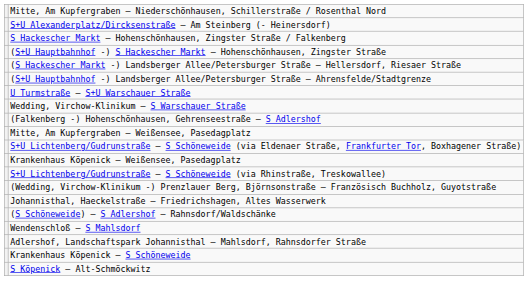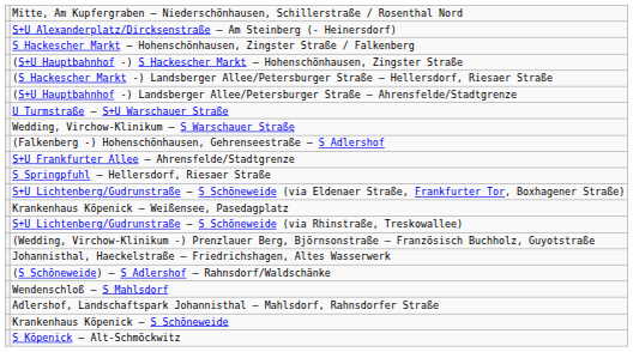- row: Mitte, Am Kupfergraben – Weißensee, Pasedagplatz
+ row: S+U Frankfurter Allee – Ahrensfelde/Stadtgrenze
+ row: S Springpfuhl – Hellersdorf, Riesaer Straße
